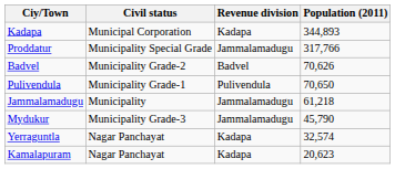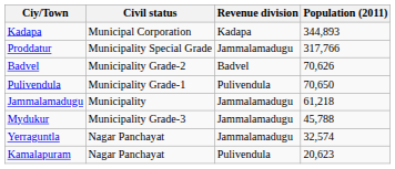Mydukur | Population (2011): 45,790 -> 45,788
Yerraguntla | Revenue division: Kadapa -> Jammalamadugu
Kamalapuram | Revenue division: Kadapa -> Pulivendula
